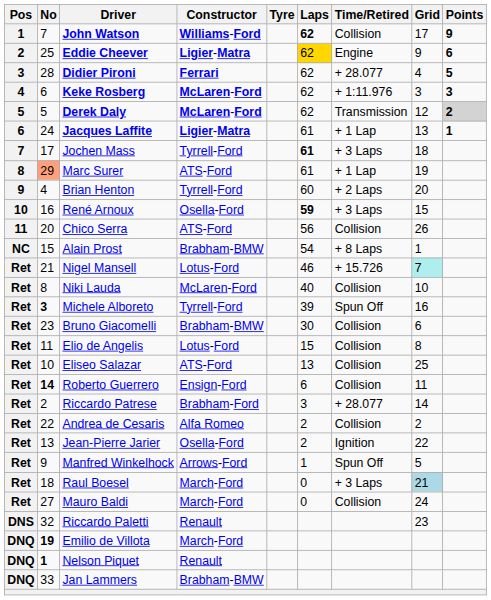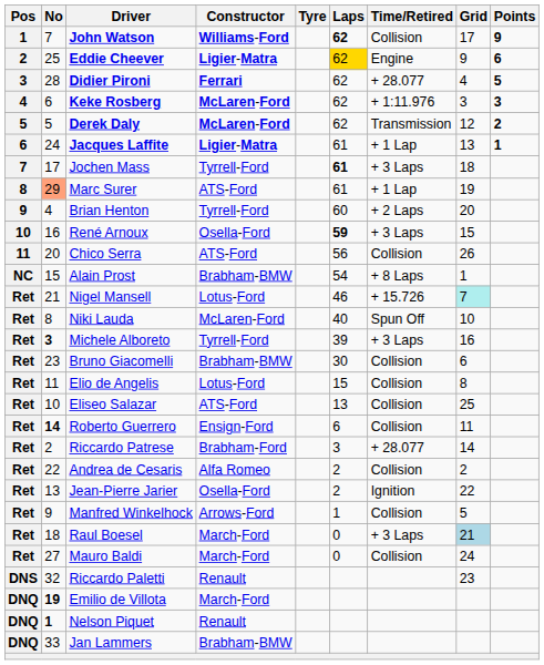Derek Daly | Points: lightgrey background -> no background
Niki Lauda | Time/Retired: Collision -> Spun Off
Michele Alboreto | Time/Retired: Spun Off -> + 3 Laps
Manfred Winkelhock | Time/Retired: Spun Off -> Collision
